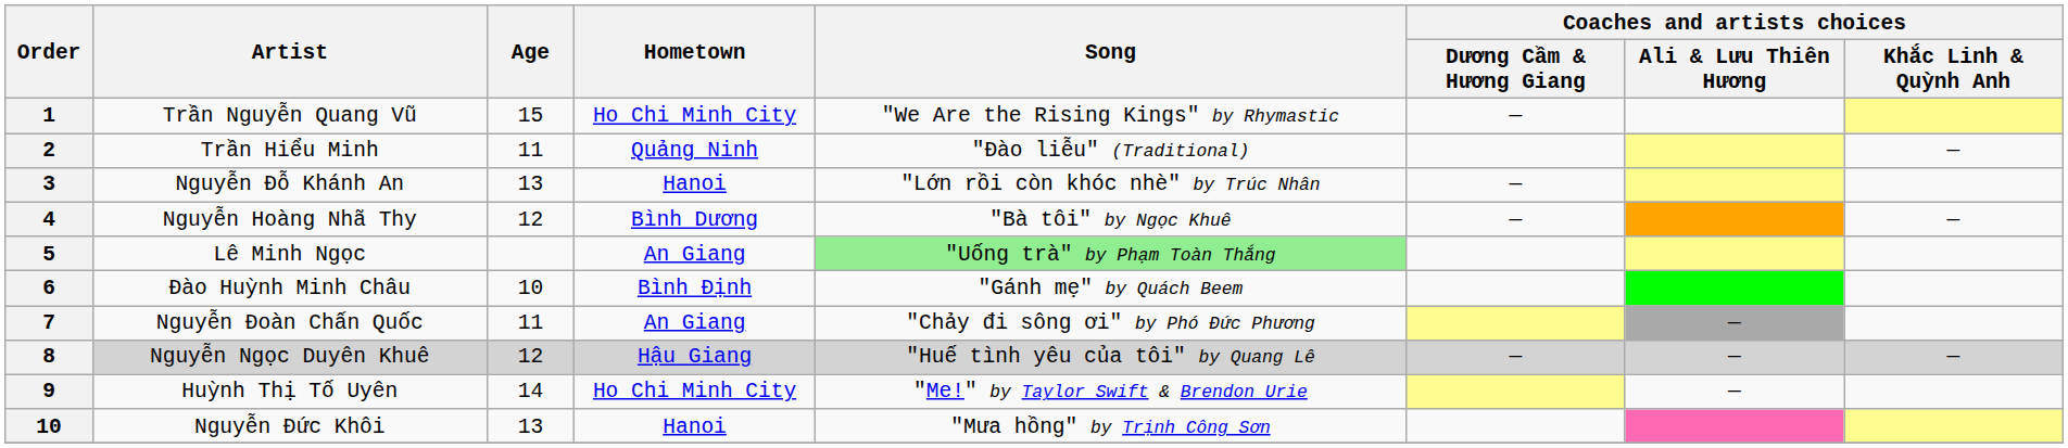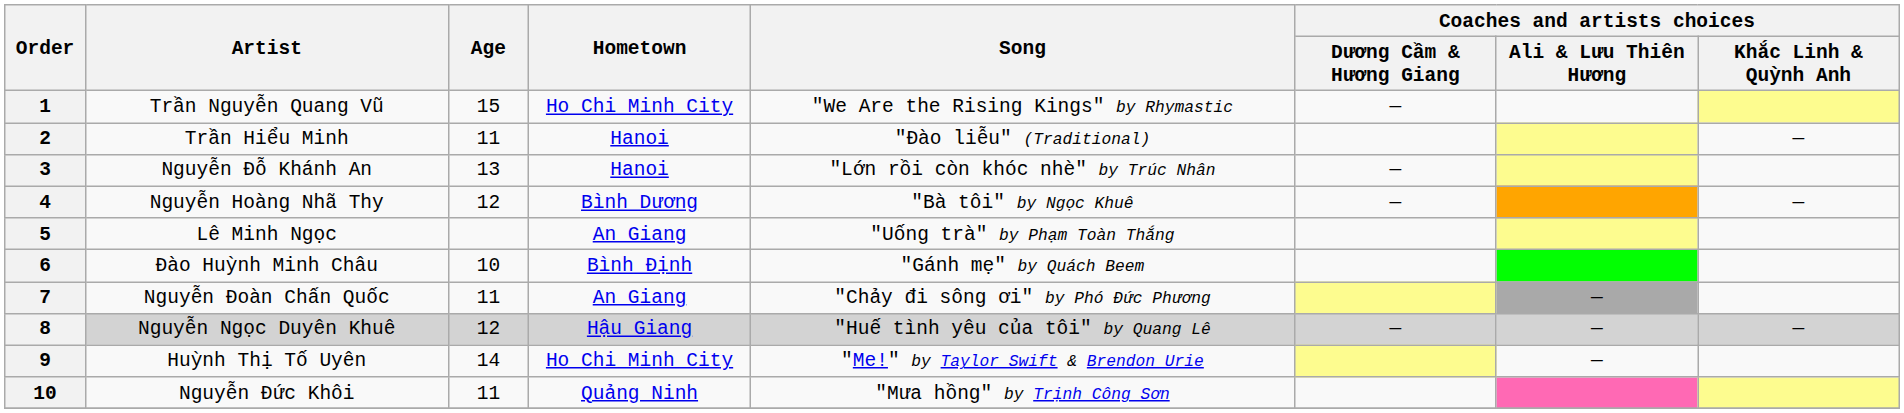Trần Hiểu Minh | Hometown: Quảng Ninh -> Hanoi
Lê Minh Ngọc | Song: lightgreen background -> no background
Nguyễn Đức Khôi | Age: 13 -> 11
Nguyễn Đức Khôi | Hometown: Hanoi -> Quảng Ninh
